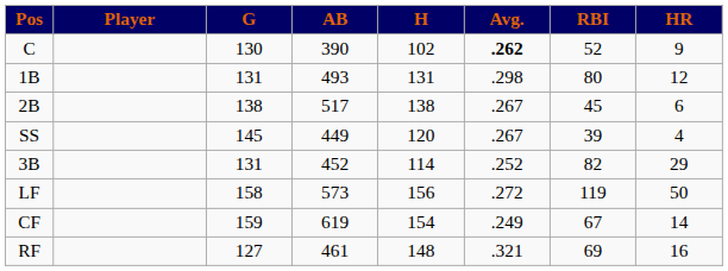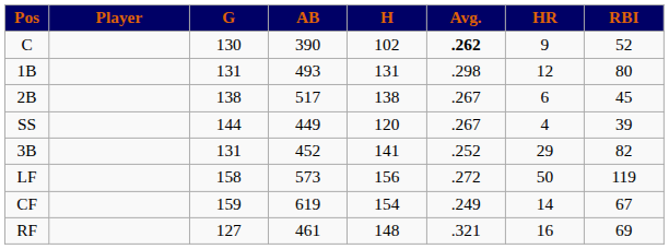columns swapped: HR <-> RBI
SS | G: 145 -> 144
3B | H: 114 -> 141
